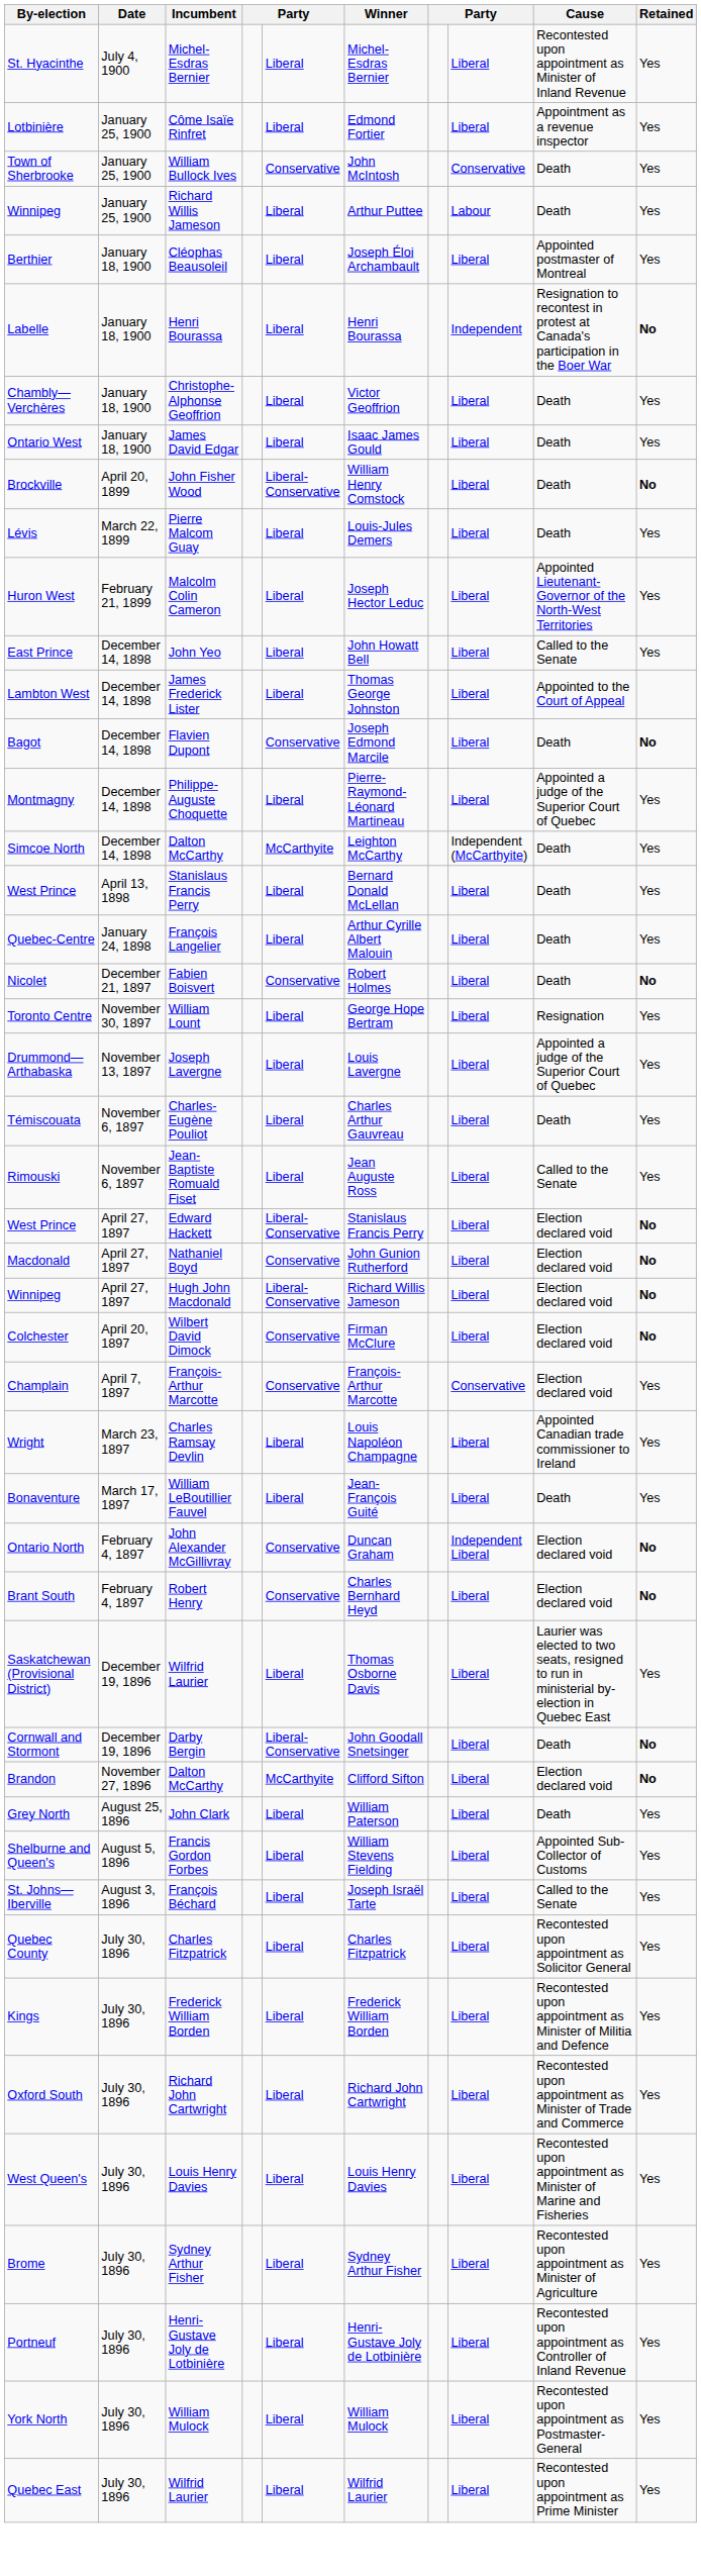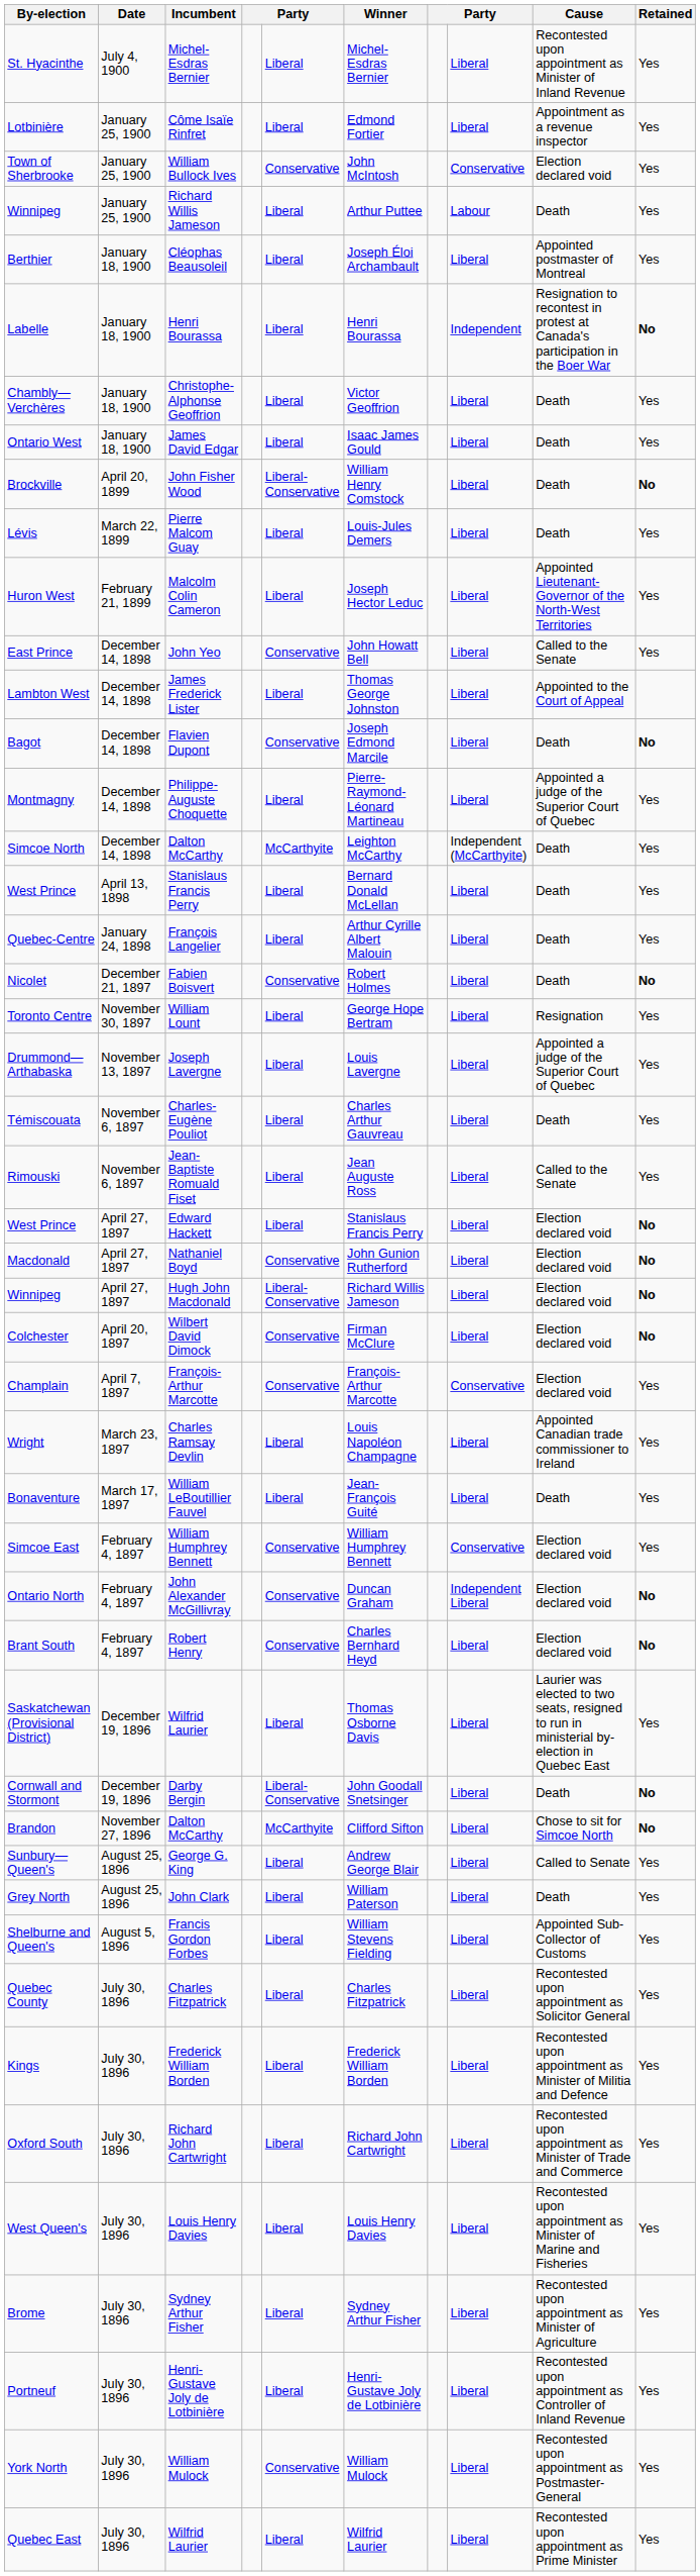Town of Sherbrooke | Cause: Death -> Election declared void
East Prince | column 5: Liberal -> Conservative
West Prince / Edward Hackett | column 5: Liberal-Conservative -> Liberal
+ row: Simcoe East | February 4, 1897 | William Humphrey Bennett | Conservative | William Humphrey Bennett | Conservative | Election declared void | Yes
Brandon | Cause: Election declared void -> Chose to sit for Simcoe North
+ row: Sunbury—Queen's | August 25, 1896 | George G. King | Liberal | Andrew George Blair | Liberal | Called to Senate | Yes
- row: St. Johns—Iberville | August 3, 1896 | François Béchard | Liberal | Joseph Israël Tarte | Liberal | Called to the Senate | Yes
York North | column 5: Liberal -> Conservative
